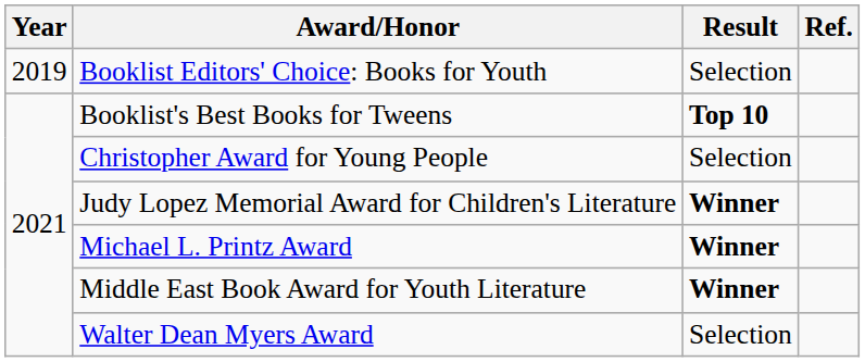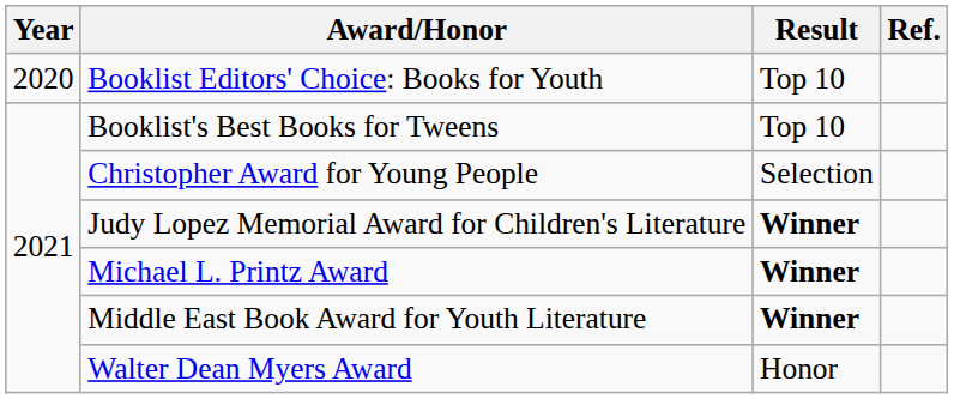Booklist Editors' Choice: Books for Youth | Year: 2019 -> 2020
Booklist Editors' Choice: Books for Youth | Result: Selection -> Top 10
Booklist's Best Books for Tweens | Result: bold -> normal
Walter Dean Myers Award | Result: Selection -> Honor
